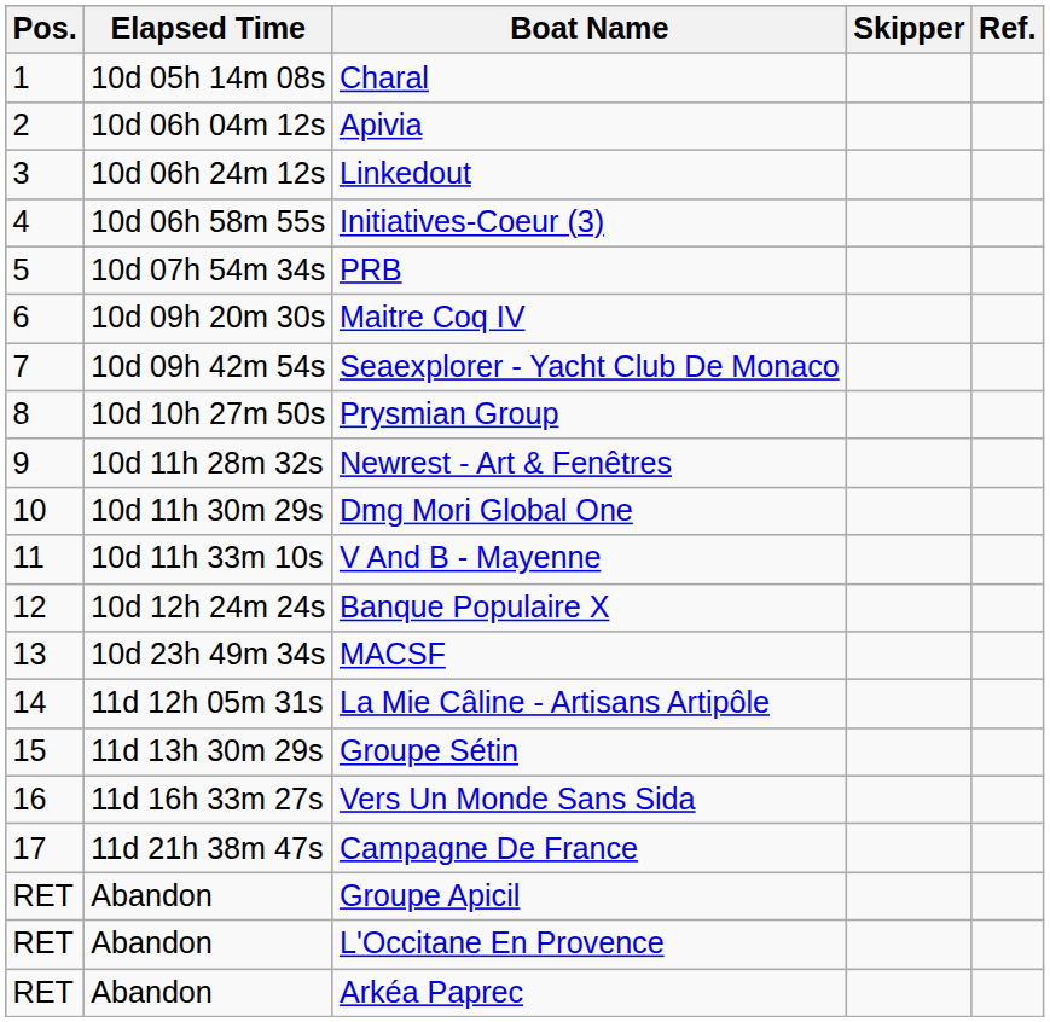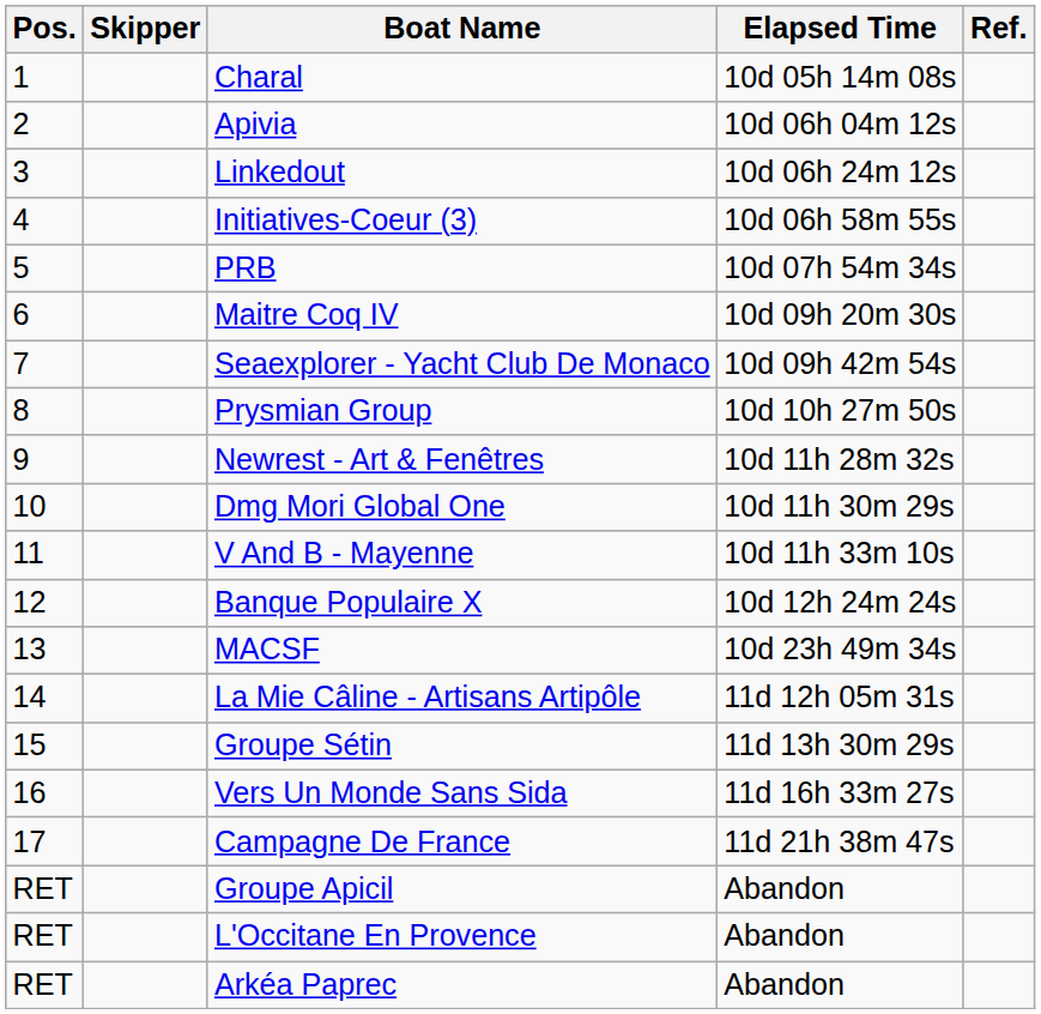columns swapped: Skipper <-> Elapsed Time
